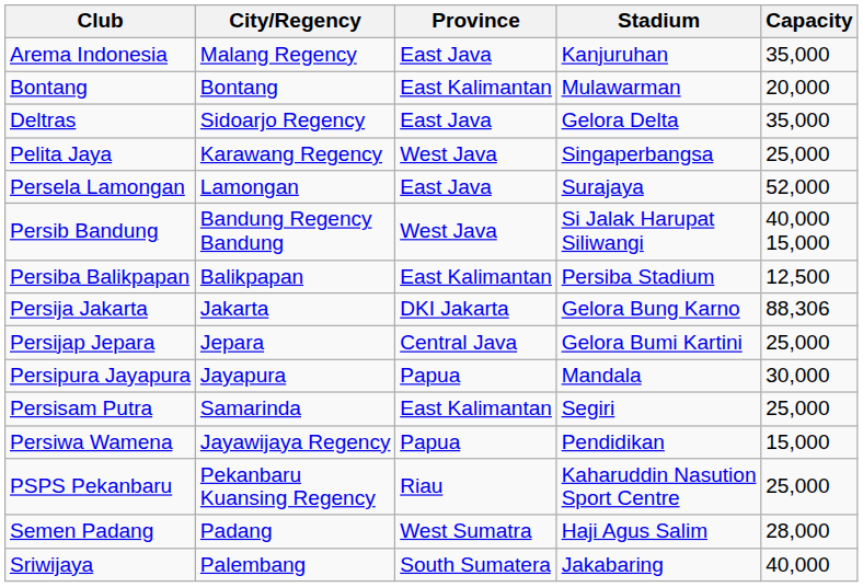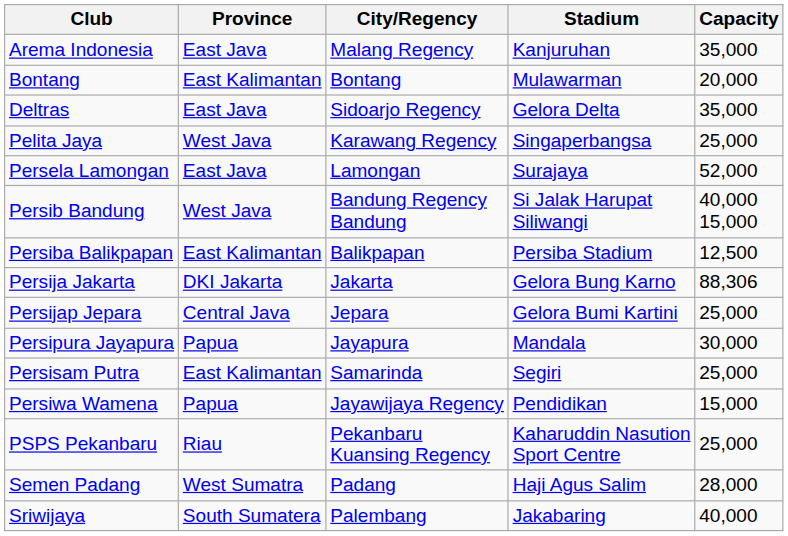columns swapped: City/Regency <-> Province
